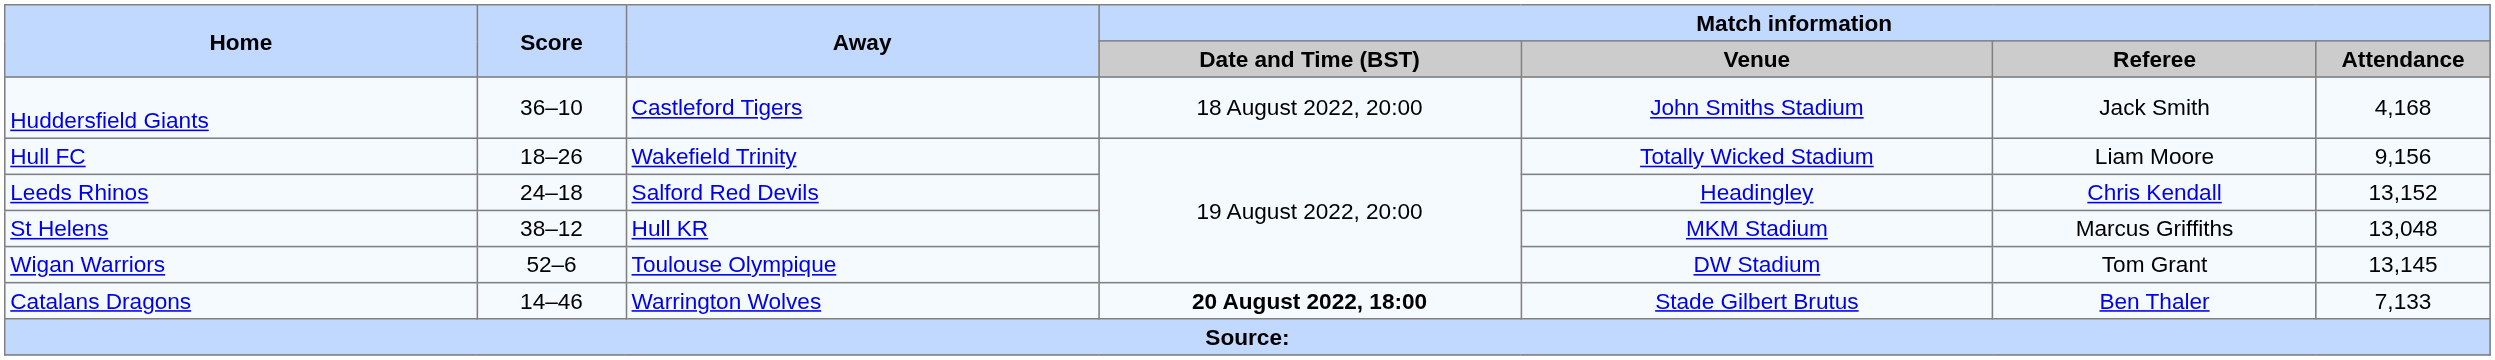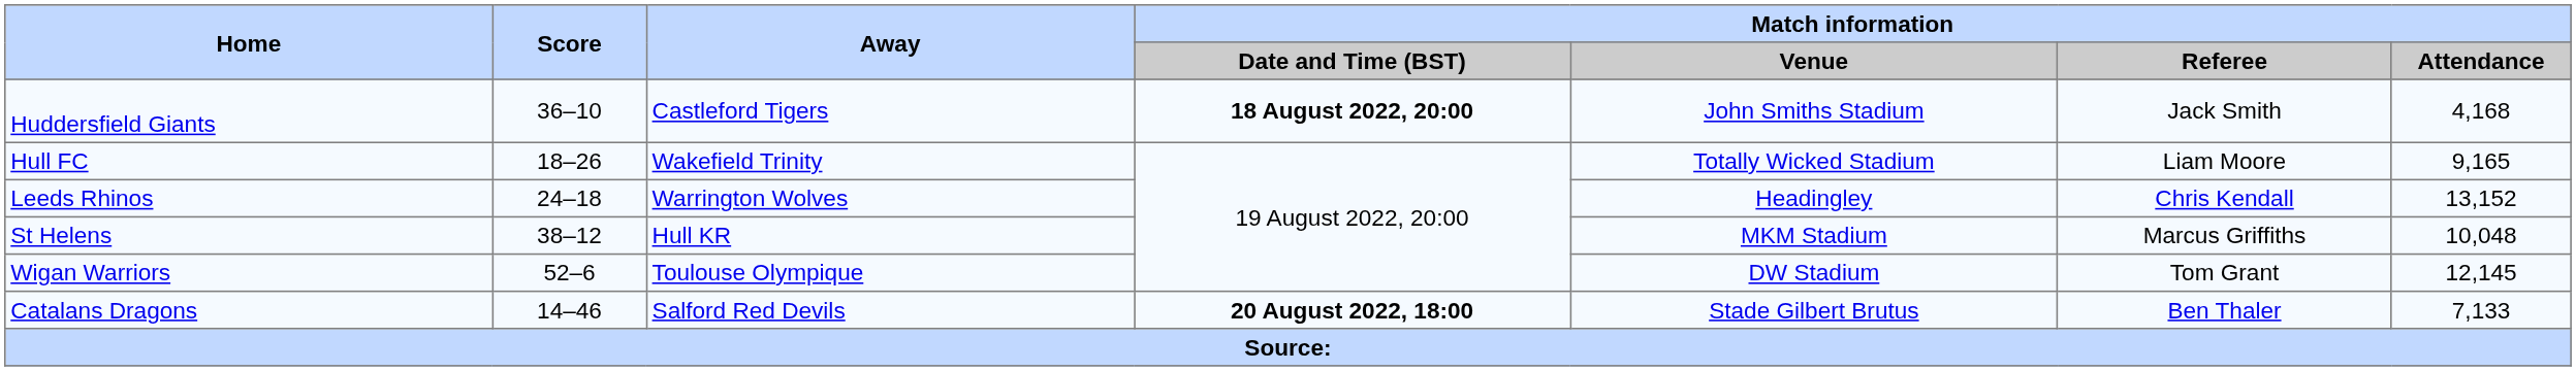Huddersfield Giants | Match information / Date and Time (BST): normal -> bold
Hull FC | Match information / Attendance: 9,156 -> 9,165
Leeds Rhinos | Away: Salford Red Devils -> Warrington Wolves
St Helens | Match information / Attendance: 13,048 -> 10,048
Wigan Warriors | Match information / Attendance: 13,145 -> 12,145
Catalans Dragons | Away: Warrington Wolves -> Salford Red Devils
